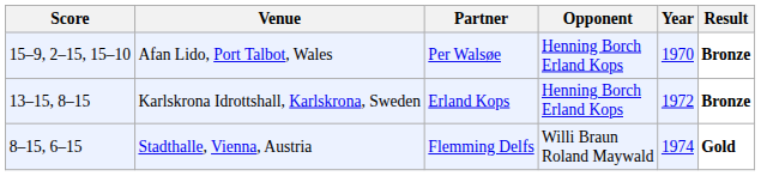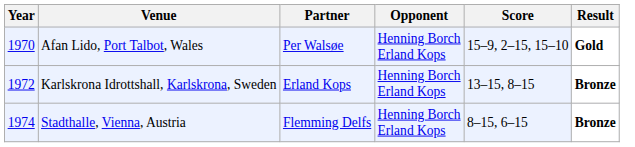columns swapped: Year <-> Score
Afan Lido, Port Talbot, Wales | Result: Bronze -> Gold
Stadthalle, Vienna, Austria | Opponent: Willi Braun Roland Maywald -> Henning Borch Erland Kops
Stadthalle, Vienna, Austria | Result: Gold -> Bronze
